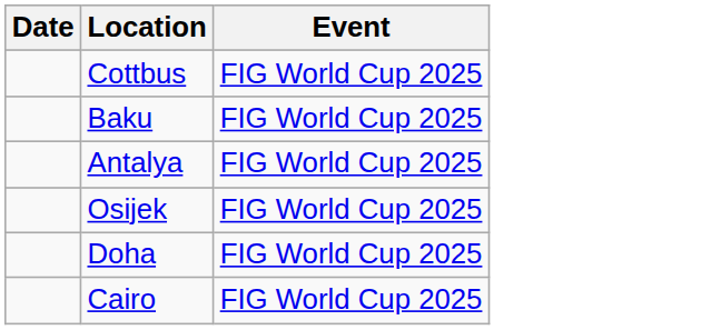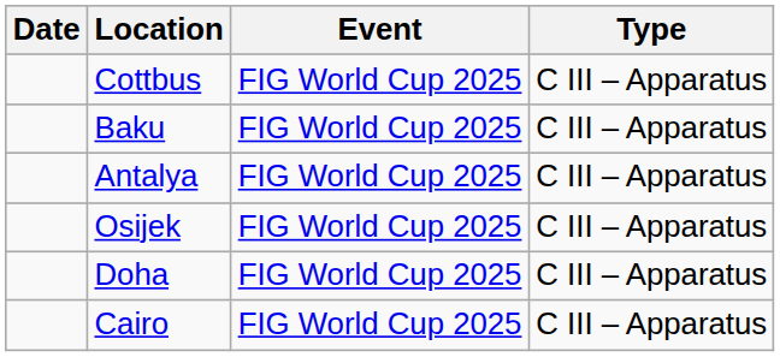+ column: Type | C III – Apparatus | C III – Apparatus | C III – Apparatus | C III – Apparatus | C III – Apparatus | C III – Apparatus
